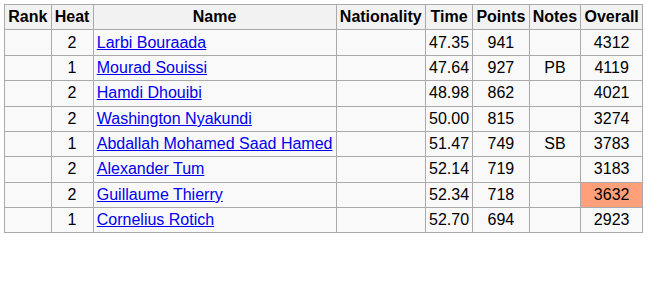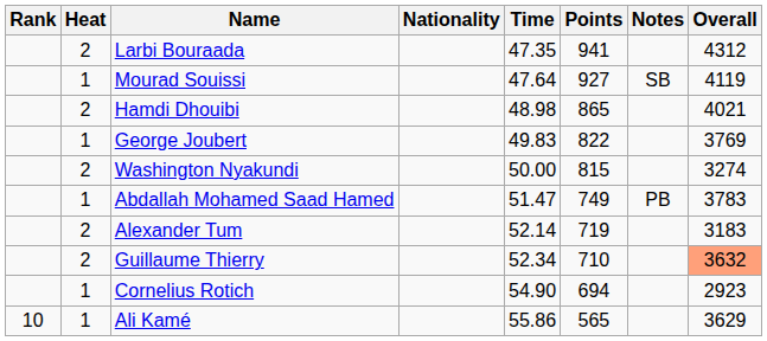Mourad Souissi | Notes: PB -> SB
Hamdi Dhouibi | Points: 862 -> 865
+ row: 1 | George Joubert | 49.83 | 822 | 3769
Abdallah Mohamed Saad Hamed | Notes: SB -> PB
Guillaume Thierry | Points: 718 -> 710
Cornelius Rotich | Time: 52.70 -> 54.90
+ row: 10 | 1 | Ali Kamé | 55.86 | 565 | 3629
